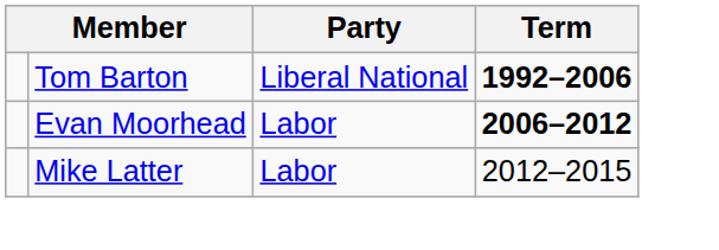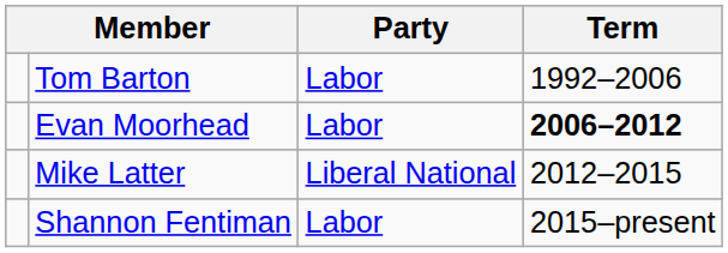Tom Barton | Party: Liberal National -> Labor
Tom Barton | Term: bold -> normal
Mike Latter | Party: Labor -> Liberal National
+ row: Shannon Fentiman | Labor | 2015–present
